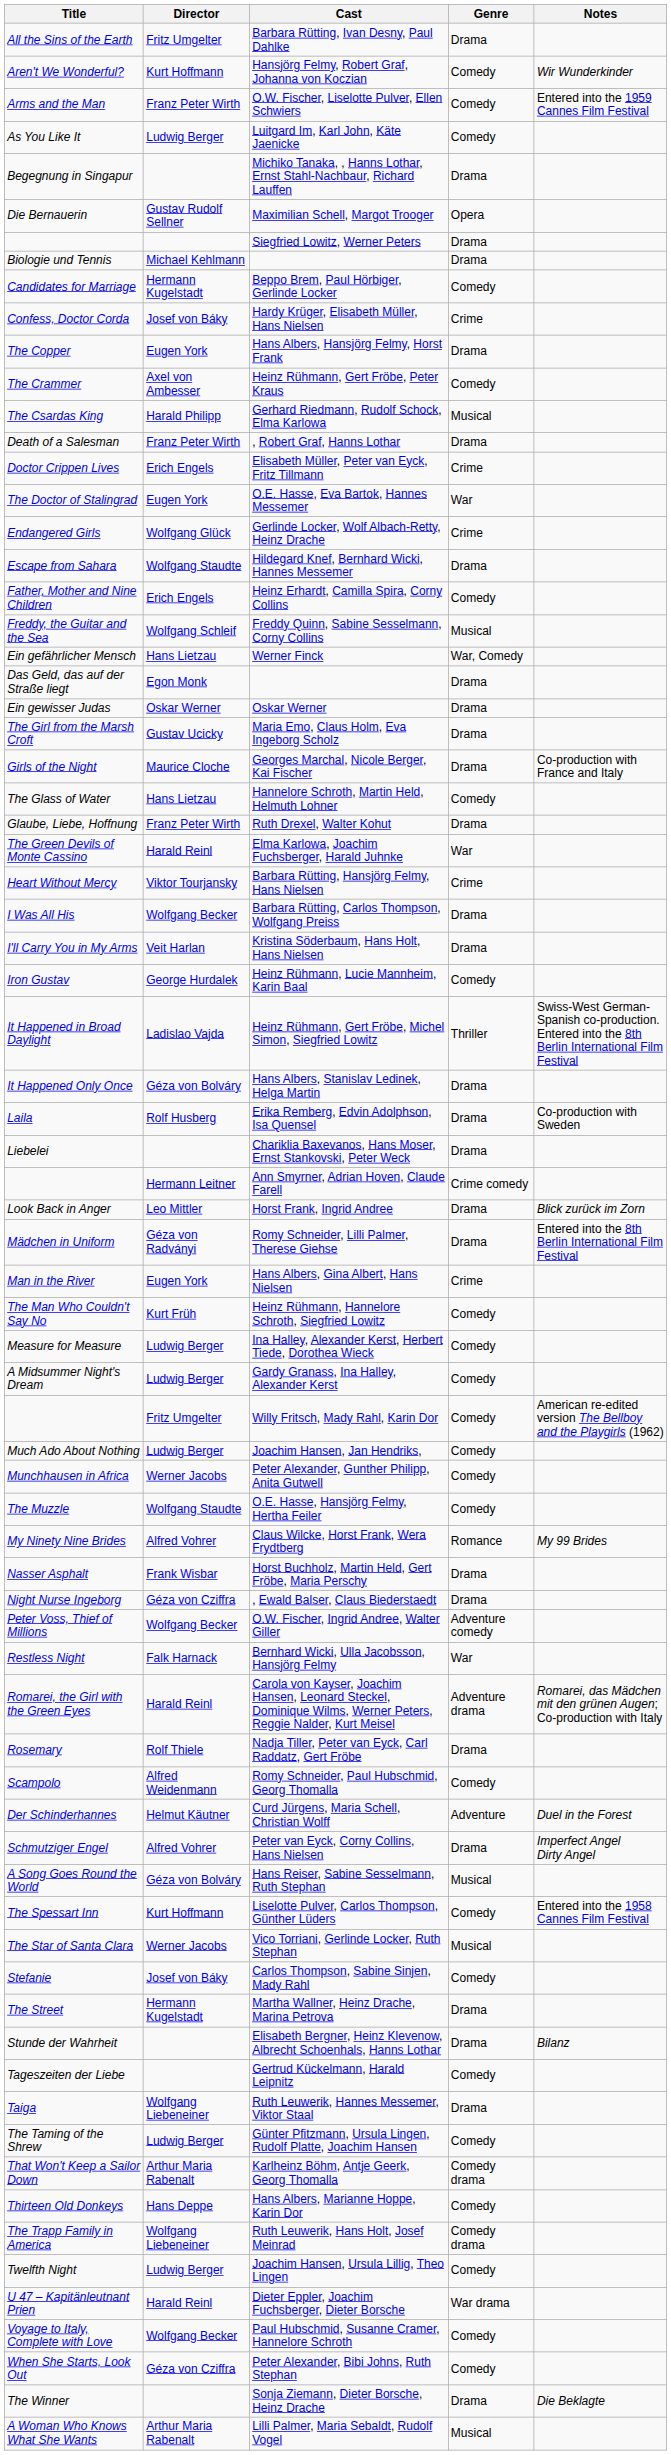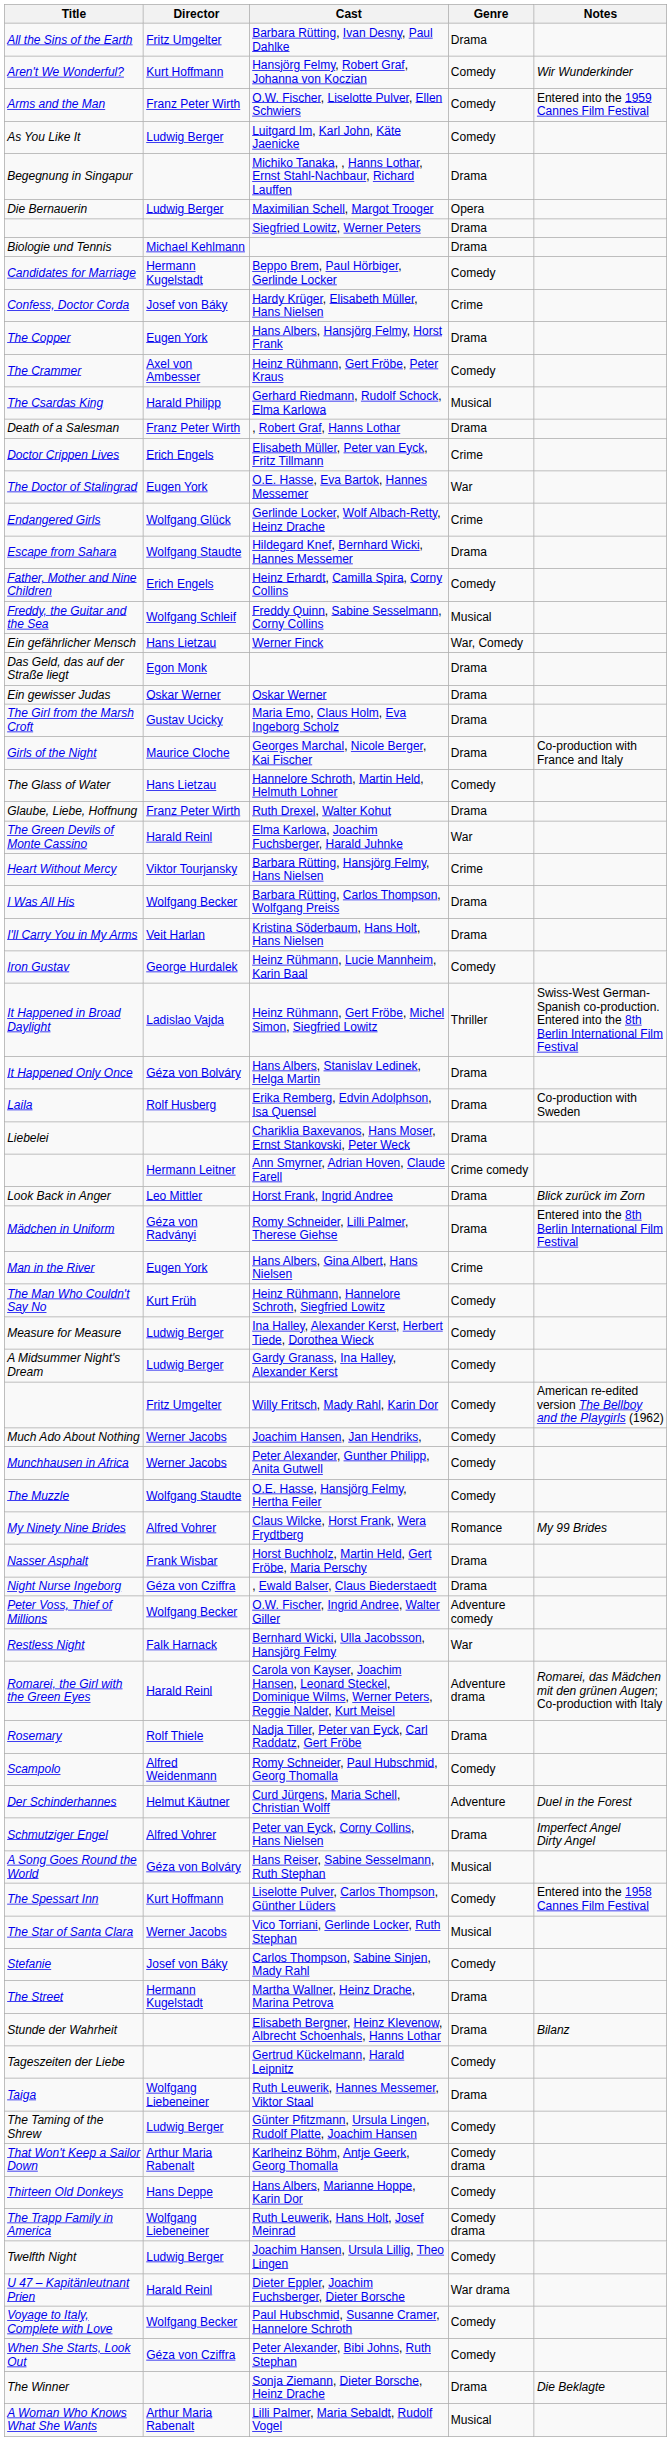Maximilian Schell, Margot Trooger | Director: Gustav Rudolf Sellner -> Ludwig Berger
Joachim Hansen, Jan Hendriks, | Director: Ludwig Berger -> Werner Jacobs
